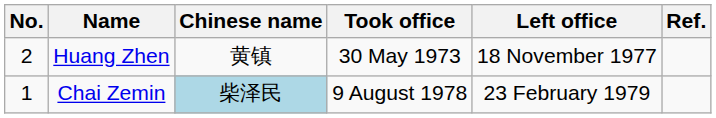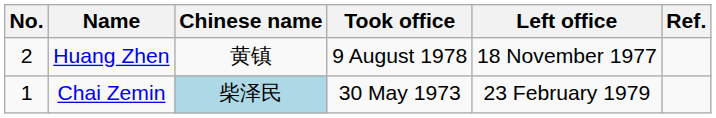Huang Zhen | Took office: 30 May 1973 -> 9 August 1978
Chai Zemin | Took office: 9 August 1978 -> 30 May 1973
